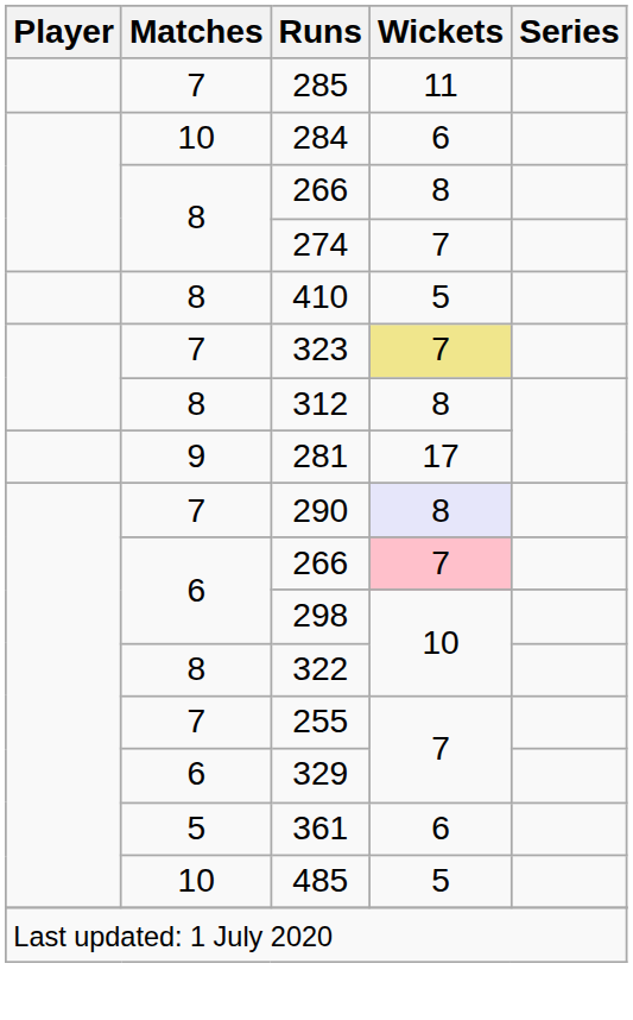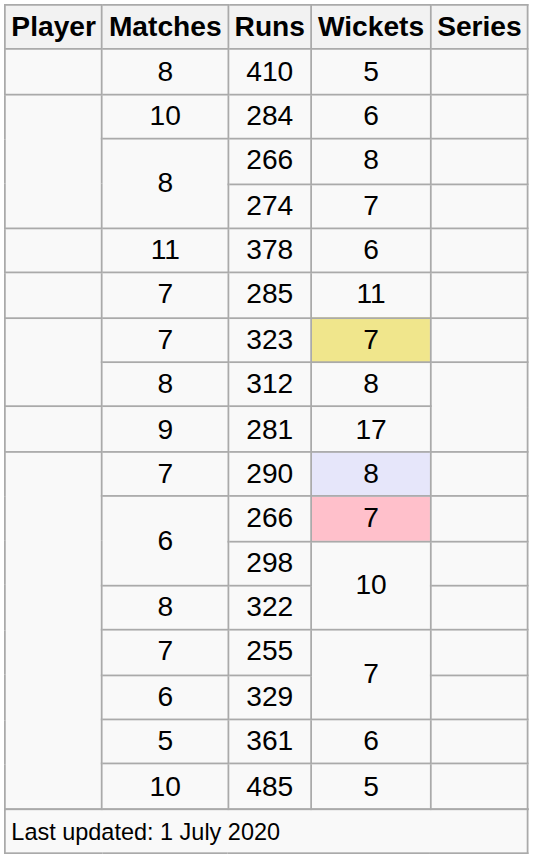rows swapped: 410 <-> 285
+ row: 11 | 378 | 6
